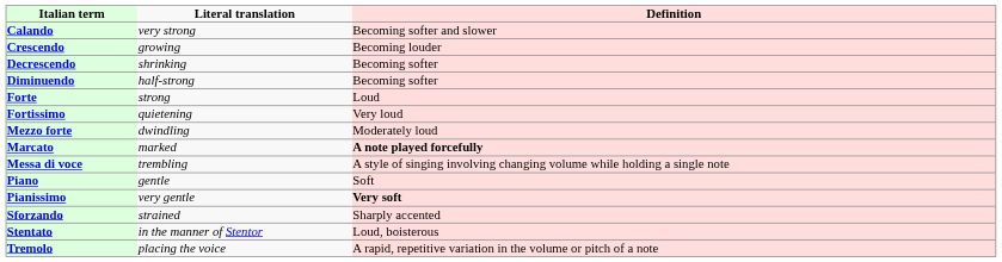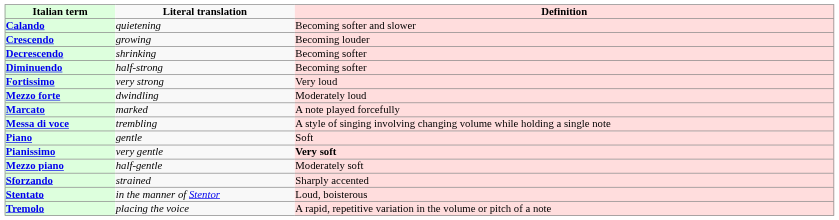Calando | Literal translation: very strong -> quietening
- row: Forte | strong | Loud
Fortissimo | Literal translation: quietening -> very strong
Marcato | Definition: bold -> normal
+ row: Mezzo piano | half-gentle | Moderately soft
